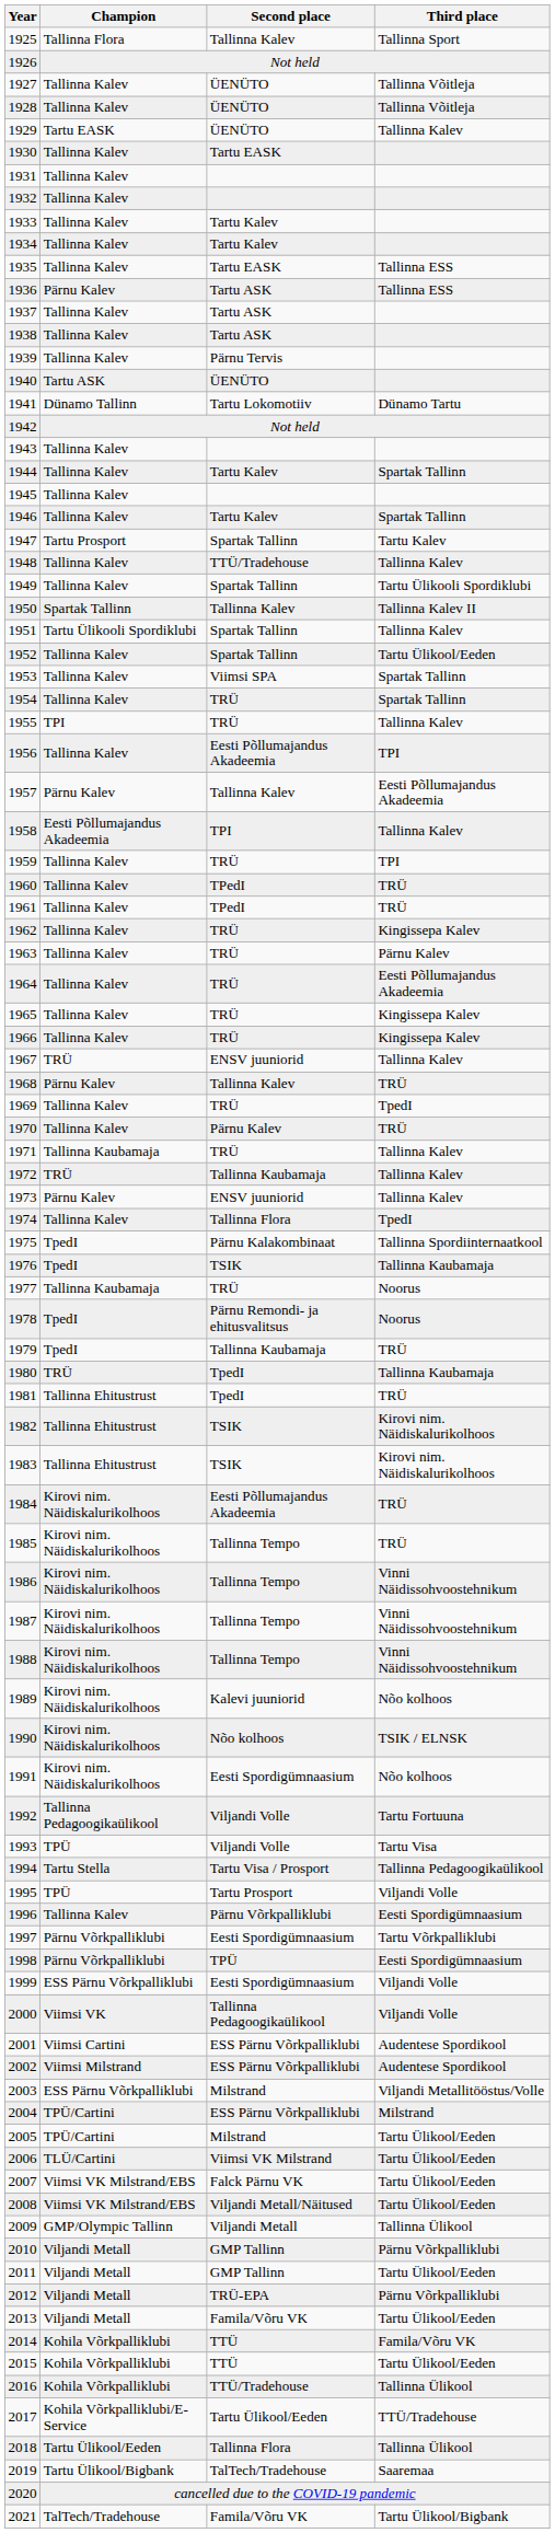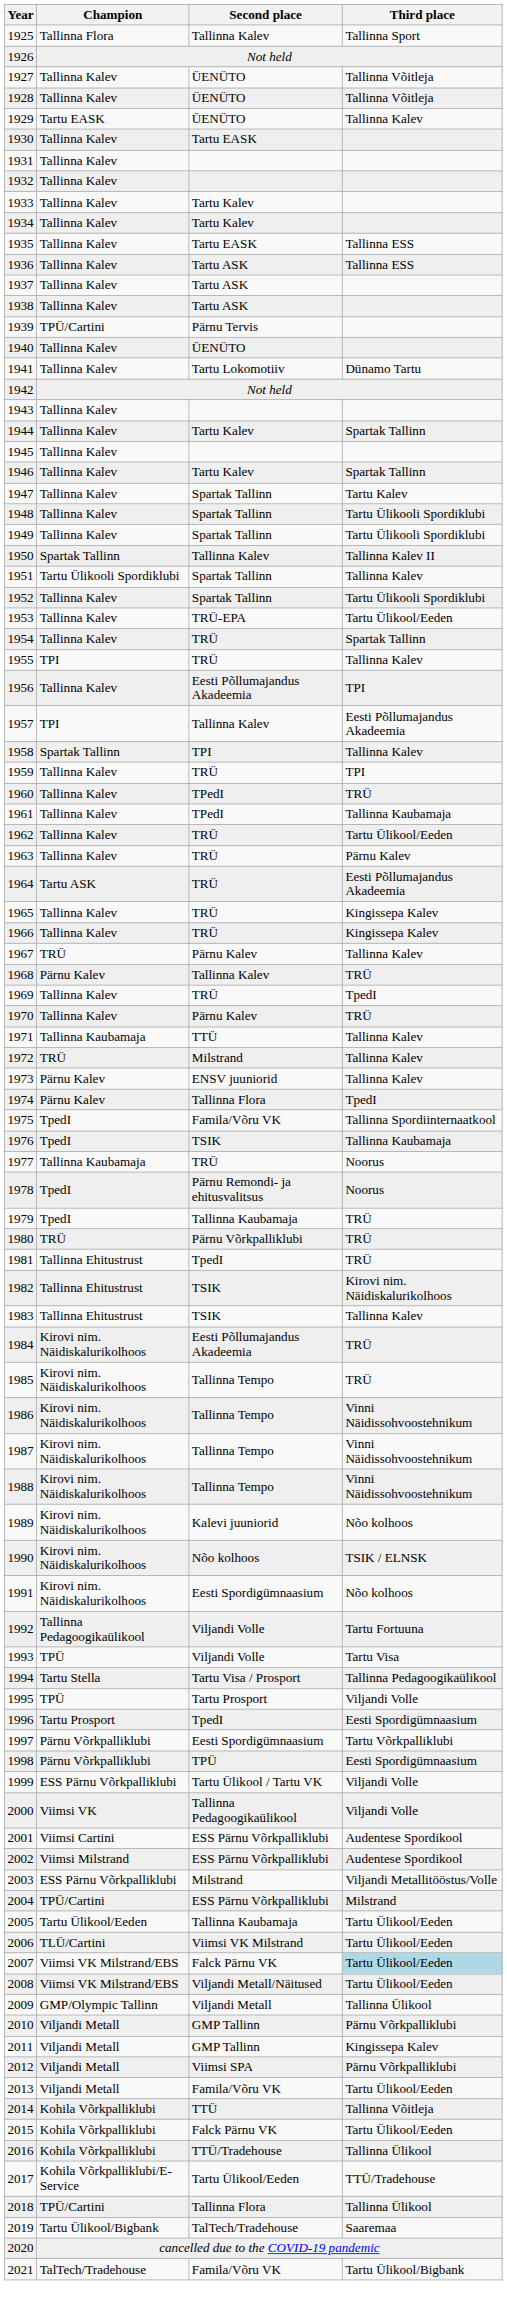1936 | Champion: Pärnu Kalev -> Tallinna Kalev
1939 | Champion: Tallinna Kalev -> TPÜ/Cartini
1940 | Champion: Tartu ASK -> Tallinna Kalev
1941 | Champion: Dünamo Tallinn -> Tallinna Kalev
1947 | Champion: Tartu Prosport -> Tallinna Kalev
1948 | Second place: TTÜ/Tradehouse -> Spartak Tallinn
1948 | Third place: Tallinna Kalev -> Tartu Ülikooli Spordiklubi
1952 | Third place: Tartu Ülikool/Eeden -> Tartu Ülikooli Spordiklubi
1953 | Second place: Viimsi SPA -> TRÜ-EPA
1953 | Third place: Spartak Tallinn -> Tartu Ülikool/Eeden
1957 | Champion: Pärnu Kalev -> TPI
1958 | Champion: Eesti Põllumajandus Akadeemia -> Spartak Tallinn
1961 | Third place: TRÜ -> Tallinna Kaubamaja
1962 | Third place: Kingissepa Kalev -> Tartu Ülikool/Eeden
1964 | Champion: Tallinna Kalev -> Tartu ASK
1967 | Second place: ENSV juuniorid -> Pärnu Kalev
1971 | Second place: TRÜ -> TTÜ
1972 | Second place: Tallinna Kaubamaja -> Milstrand
1974 | Champion: Tallinna Kalev -> Pärnu Kalev
1975 | Second place: Pärnu Kalakombinaat -> Famila/Võru VK
1980 | Second place: TpedI -> Pärnu Võrkpalliklubi
1980 | Third place: Tallinna Kaubamaja -> TRÜ
1983 | Third place: Kirovi nim. Näidiskalurikolhoos -> Tallinna Kalev
1996 | Champion: Tallinna Kalev -> Tartu Prosport
1996 | Second place: Pärnu Võrkpalliklubi -> TpedI
1999 | Second place: Eesti Spordigümnaasium -> Tartu Ülikool / Tartu VK
2005 | Champion: TPÜ/Cartini -> Tartu Ülikool/Eeden
2005 | Second place: Milstrand -> Tallinna Kaubamaja
2007 | Third place: no background -> lightblue background
2011 | Third place: Tartu Ülikool/Eeden -> Kingissepa Kalev
2012 | Second place: TRÜ-EPA -> Viimsi SPA
2014 | Third place: Famila/Võru VK -> Tallinna Võitleja
2015 | Second place: TTÜ -> Falck Pärnu VK
2018 | Champion: Tartu Ülikool/Eeden -> TPÜ/Cartini
